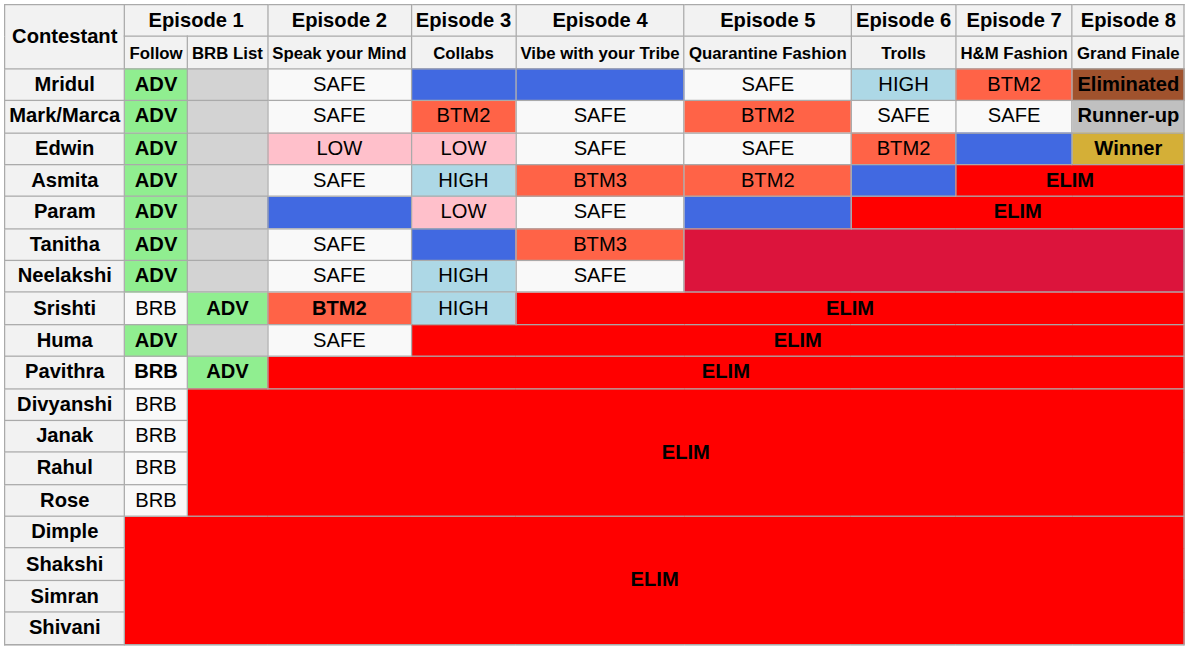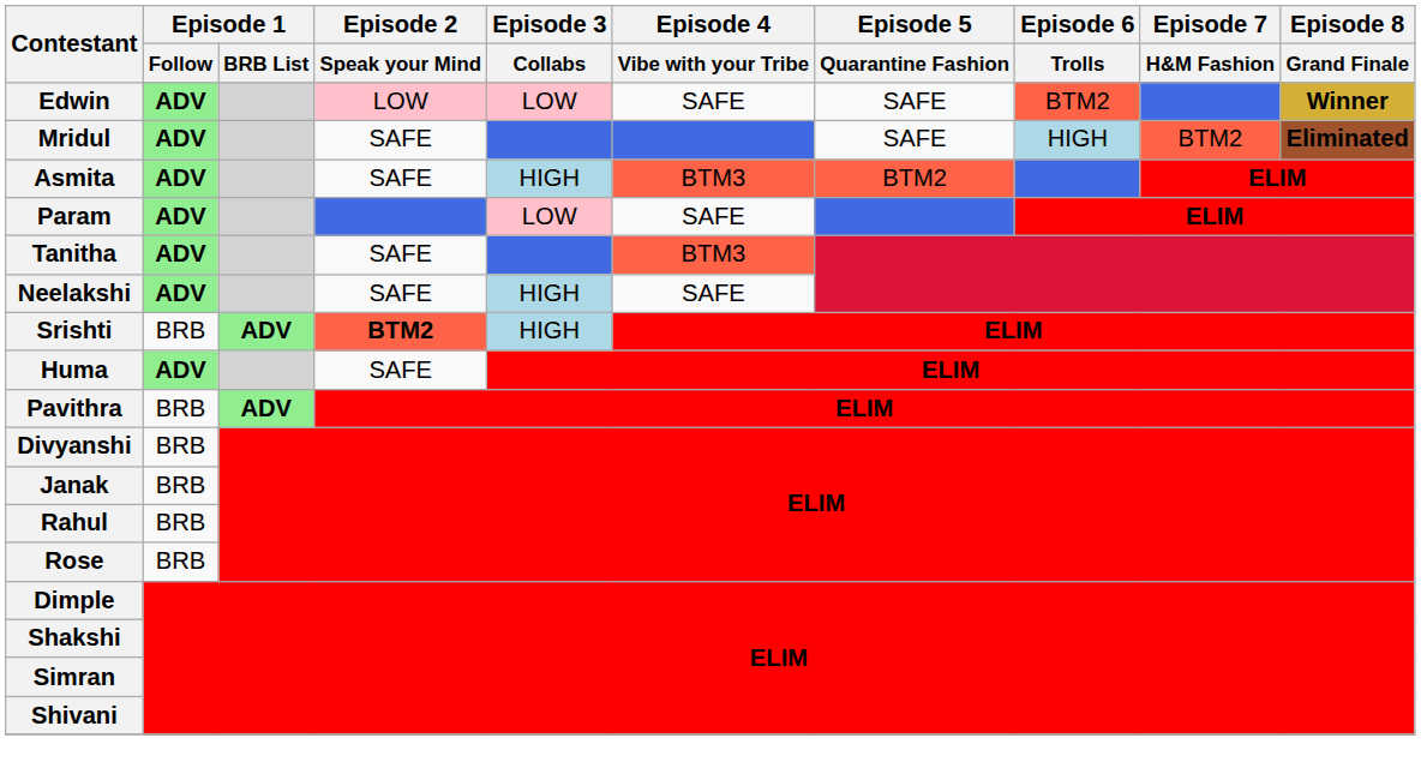rows swapped: Edwin <-> Mridul
- row: Mark/Marca | ADV | SAFE | BTM2 | SAFE | BTM2 | SAFE | SAFE | Runner-up
Pavithra | Episode 1 / Follow: bold -> normal
